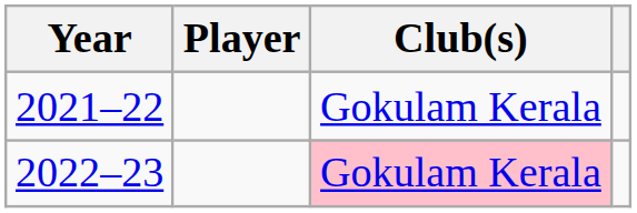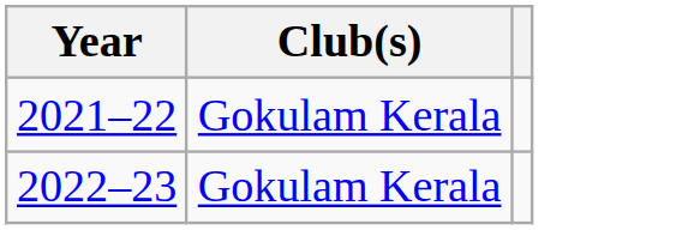- column: Player
2022–23 | Club(s): pink background -> no background
